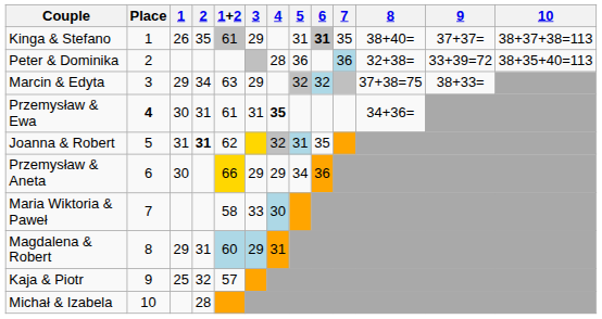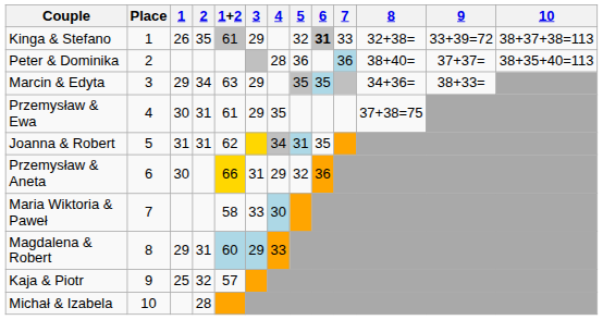Kinga & Stefano | 5: 31 -> 32
Kinga & Stefano | 7: 35 -> 33
Kinga & Stefano | 8: 38+40= -> 32+38=
Kinga & Stefano | 9: 37+37= -> 33+39=72
Peter & Dominika | 8: 32+38= -> 38+40=
Peter & Dominika | 9: 33+39=72 -> 37+37=
Marcin & Edyta | 5: 32 -> 35
Marcin & Edyta | 6: 32 -> 35
Marcin & Edyta | 8: 37+38=75 -> 34+36=
Przemysław & Ewa | Place: bold -> normal
Przemysław & Ewa | 3: 31 -> 29
Przemysław & Ewa | 4: bold -> normal
Przemysław & Ewa | 8: 34+36= -> 37+38=75
Joanna & Robert | 2: bold -> normal
Joanna & Robert | 4: 32 -> 34
Przemysław & Aneta | 3: 29 -> 31
Przemysław & Aneta | 5: 34 -> 32
Magdalena & Robert | 4: 31 -> 33
